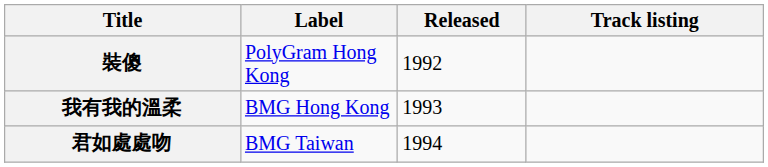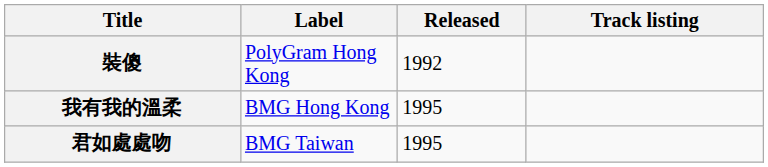我有我的溫柔 | Released: 1993 -> 1995
君如處處吻 | Released: 1994 -> 1995
